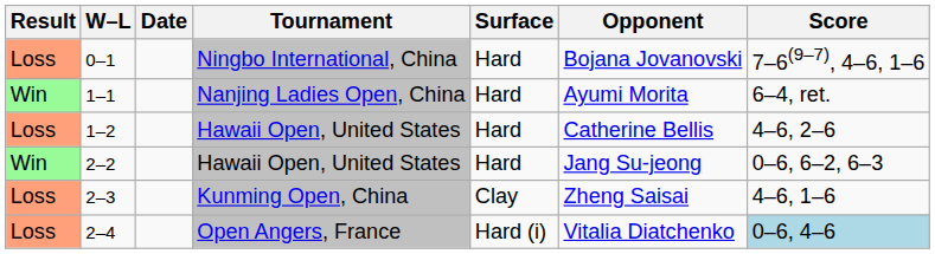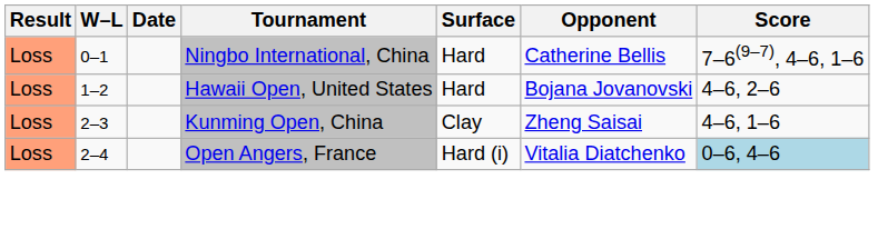0–1 | Opponent: Bojana Jovanovski -> Catherine Bellis
- row: Win | 1–1 | Nanjing Ladies Open, China | Hard | Ayumi Morita | 6–4, ret.
1–2 | Opponent: Catherine Bellis -> Bojana Jovanovski
- row: Win | 2–2 | Hawaii Open, United States | Hard | Jang Su-jeong | 0–6, 6–2, 6–3
